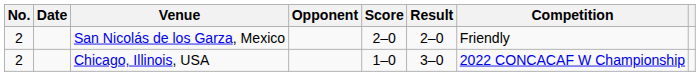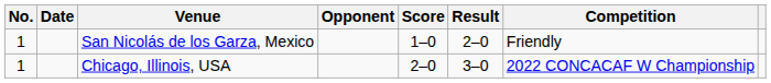San Nicolás de los Garza, Mexico | No.: 2 -> 1
San Nicolás de los Garza, Mexico | Score: 2–0 -> 1–0
Chicago, Illinois, USA | No.: 2 -> 1
Chicago, Illinois, USA | Score: 1–0 -> 2–0
